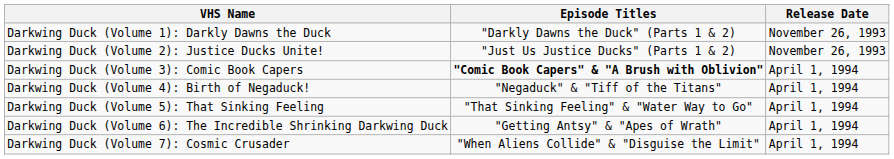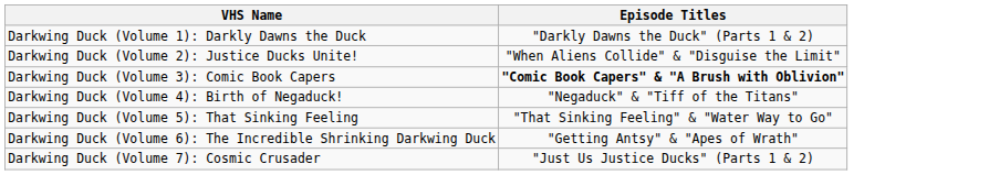- column: Release Date | November 26, 1993 | November 26, 1993 | April 1, 1994 | April 1, 1994 | April 1, 1994 | April 1, 1994 | April 1, 1994
Darkwing Duck (Volume 2): Justice Ducks Unite! | Episode Titles: "Just Us Justice Ducks" (Parts 1 & 2) -> "When Aliens Collide" & "Disguise the Limit"
Darkwing Duck (Volume 7): Cosmic Crusader | Episode Titles: "When Aliens Collide" & "Disguise the Limit" -> "Just Us Justice Ducks" (Parts 1 & 2)
